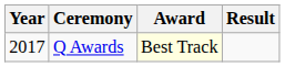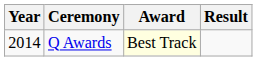Q Awards | Year: 2017 -> 2014
